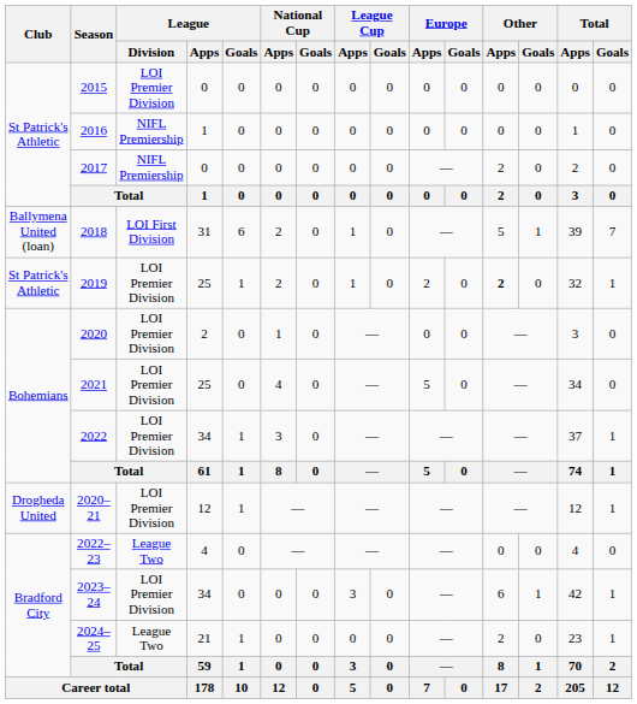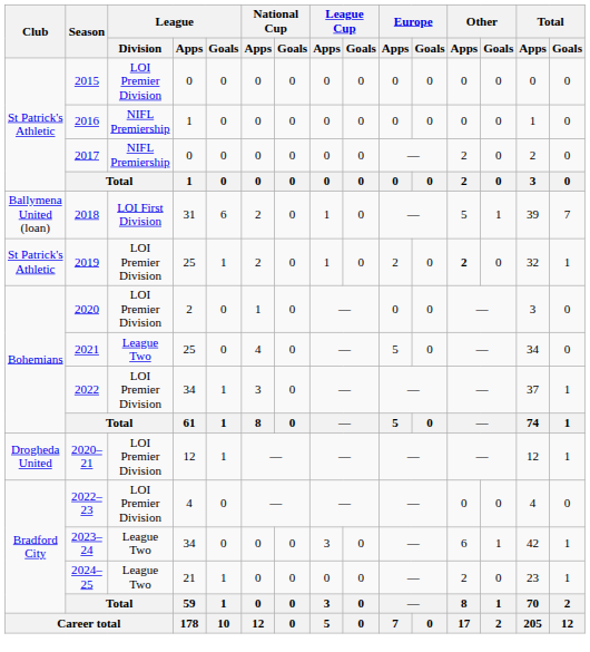2021 | League / Division: LOI Premier Division -> League Two
2022–23 | League / Division: League Two -> LOI Premier Division
2023–24 | League / Division: LOI Premier Division -> League Two
